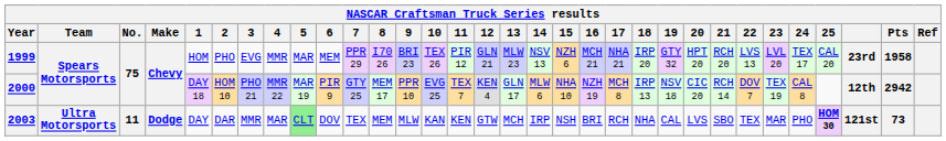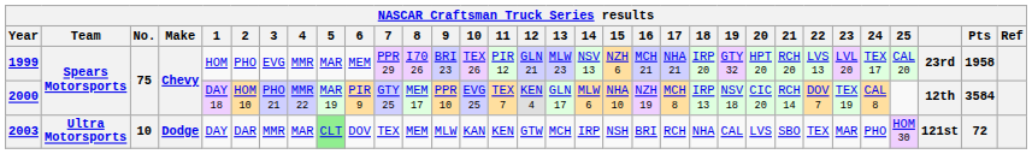2000 | Pts: 2942 -> 3584
2003 | No.: 11 -> 10
2003 | 25: bold -> normal
2003 | Pts: 73 -> 72
